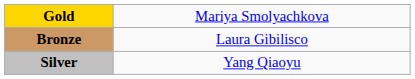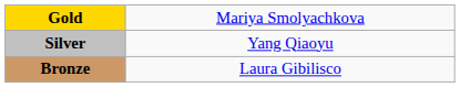rows swapped: Silver <-> Bronze
